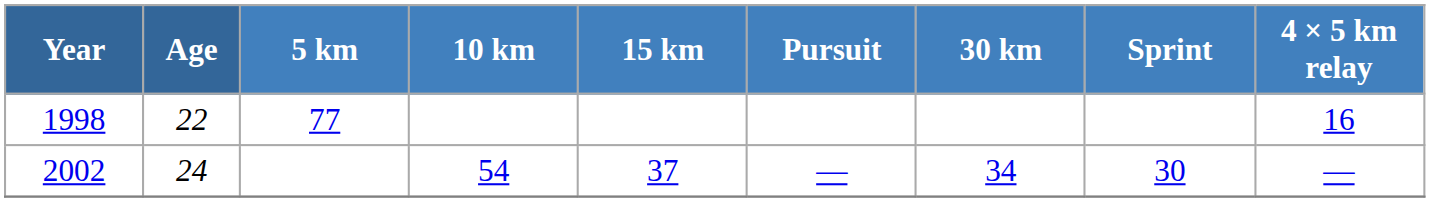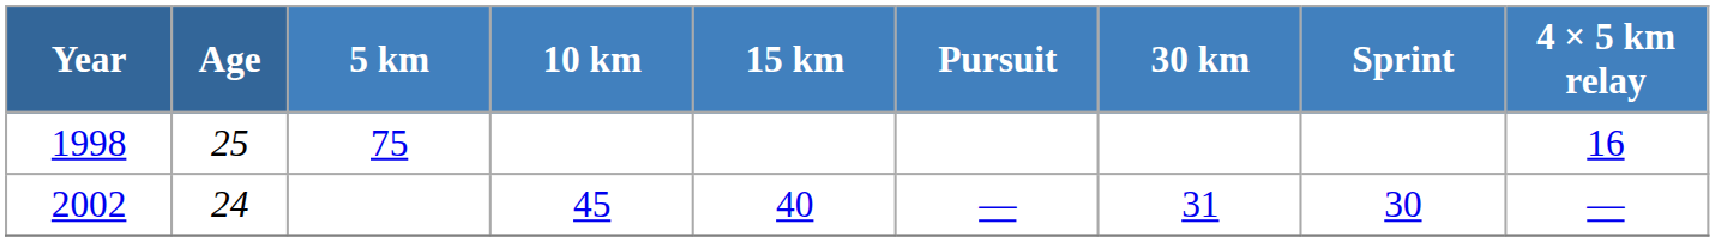1998 | Age: 22 -> 25
1998 | 5 km: 77 -> 75
2002 | 10 km: 54 -> 45
2002 | 15 km: 37 -> 40
2002 | 30 km: 34 -> 31
